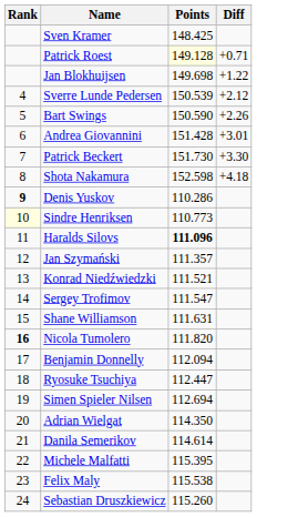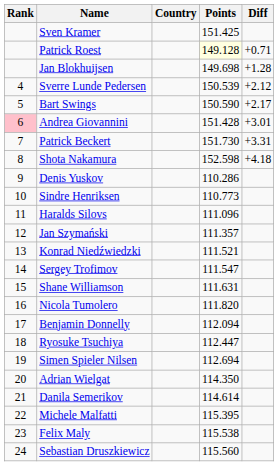+ column: Country
Sven Kramer | Points: 148.425 -> 151.425
Jan Blokhuijsen | Diff: +1.22 -> +1.28
Bart Swings | Diff: +2.26 -> +2.17
Andrea Giovannini | Rank: no background -> pink background
Patrick Beckert | Diff: +3.30 -> +3.31
Denis Yuskov | Rank: bold -> normal
Sindre Henriksen | Rank: lightyellow background -> no background
Haralds Silovs | Points: bold -> normal
Nicola Tumolero | Rank: bold -> normal
Sebastian Druszkiewicz | Points: 115.260 -> 115.560
